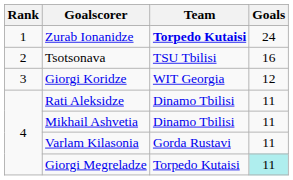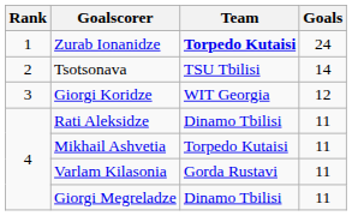Tsotsonava | Goals: 16 -> 14
Mikhail Ashvetia | Team: Dinamo Tbilisi -> Torpedo Kutaisi
Giorgi Megreladze | Team: Torpedo Kutaisi -> Dinamo Tbilisi
Giorgi Megreladze | Goals: paleturquoise background -> no background
